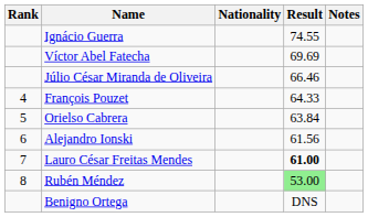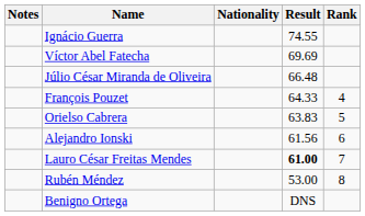columns swapped: Rank <-> Notes
Júlio César Miranda de Oliveira | Result: 66.46 -> 66.48
Orielso Cabrera | Result: 63.84 -> 63.83
Rubén Méndez | Result: lightgreen background -> no background
